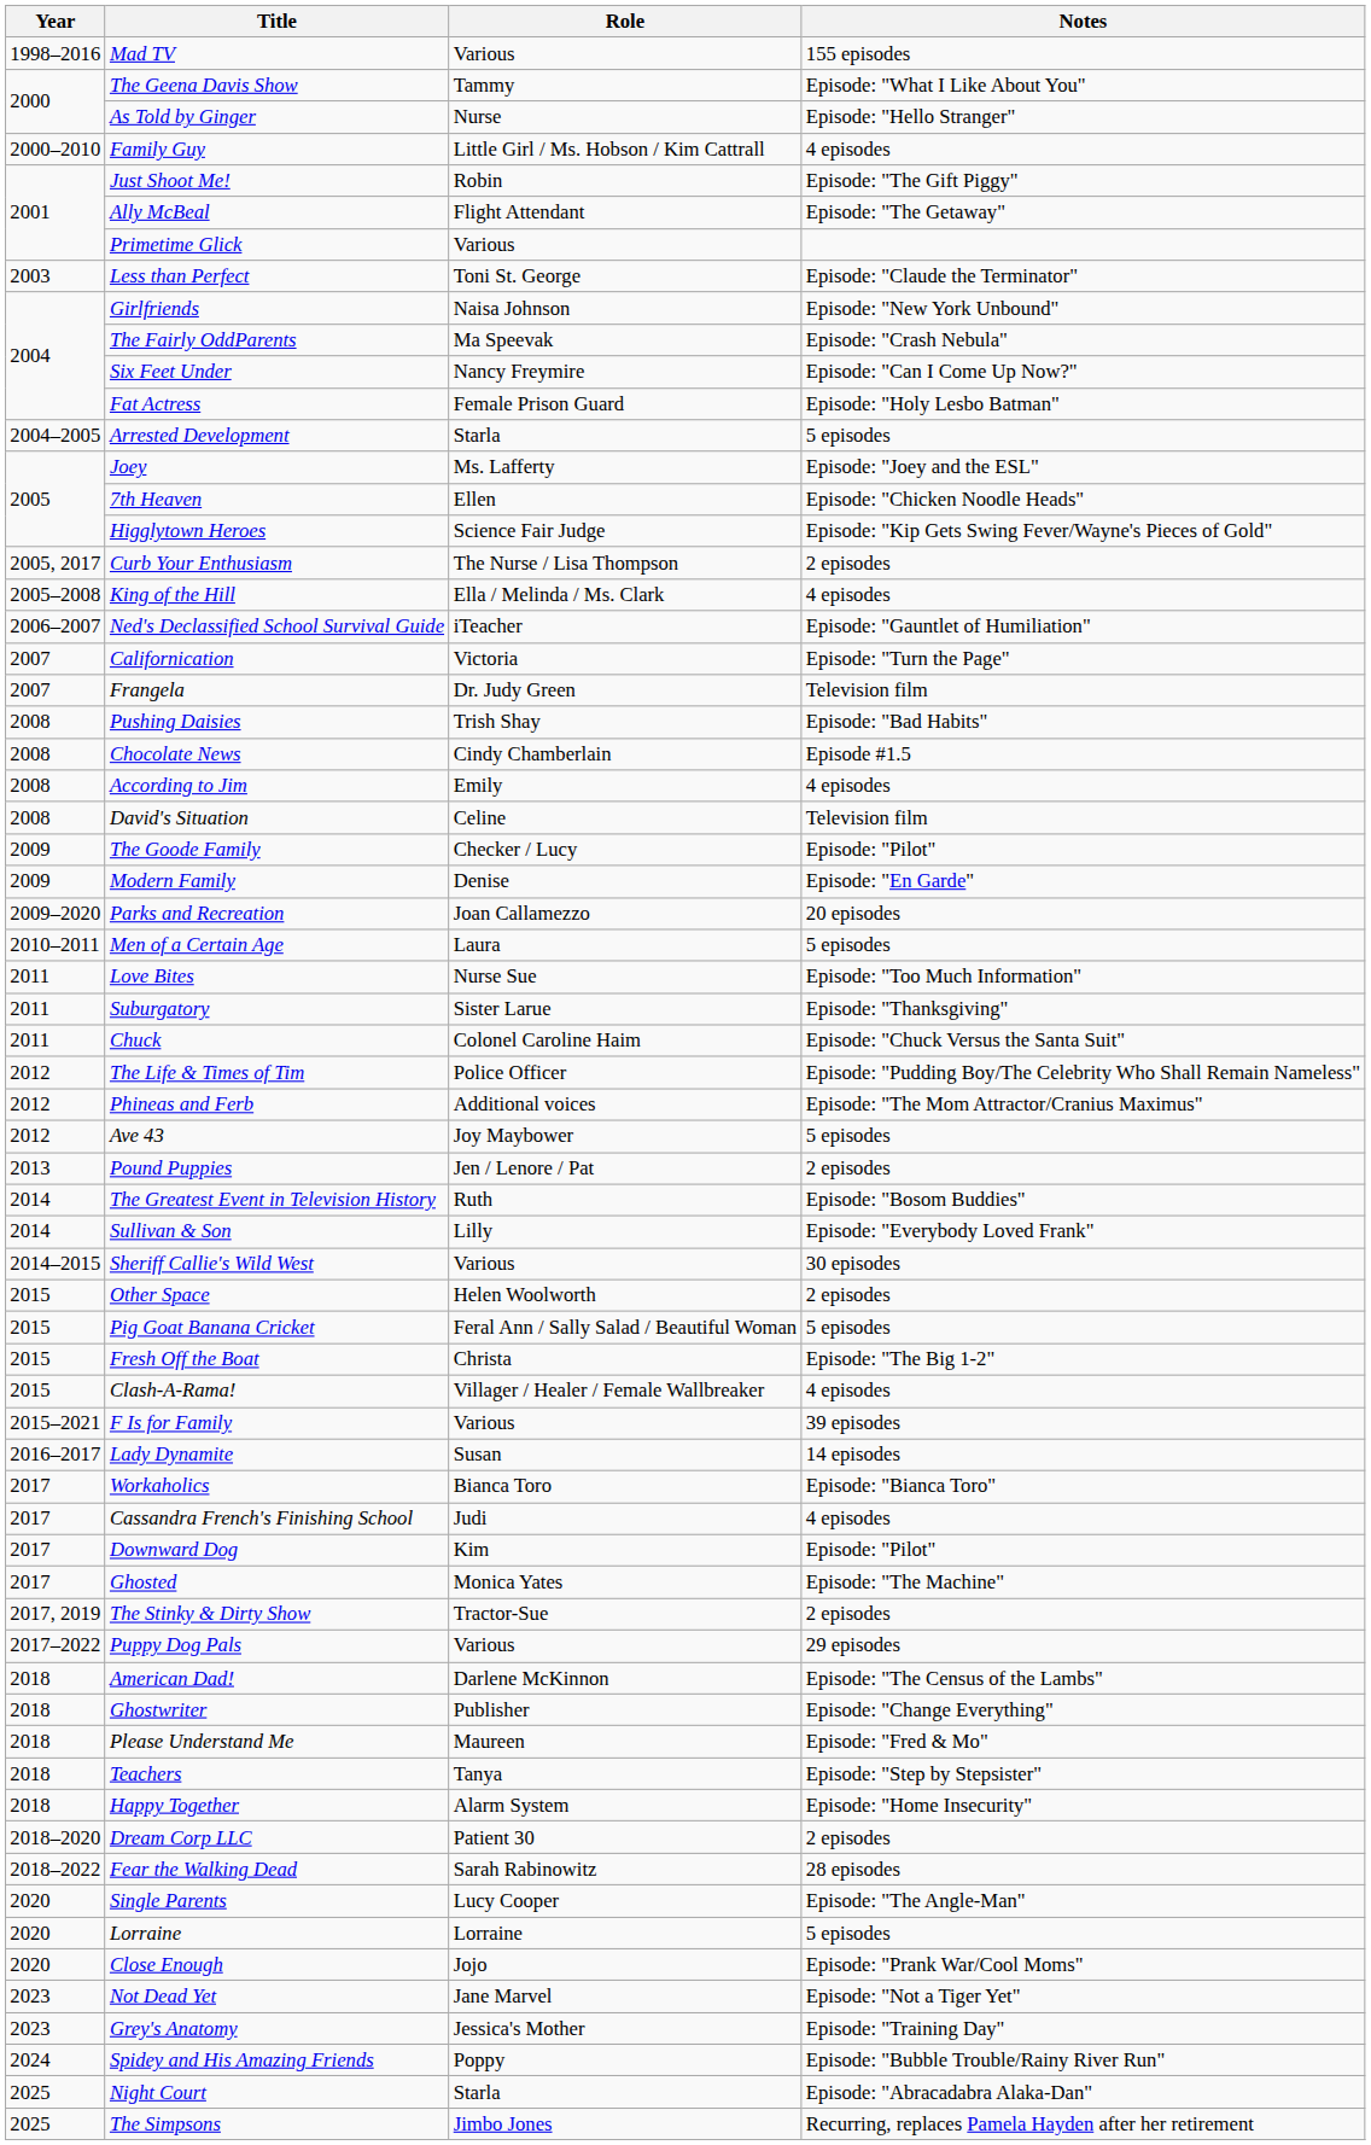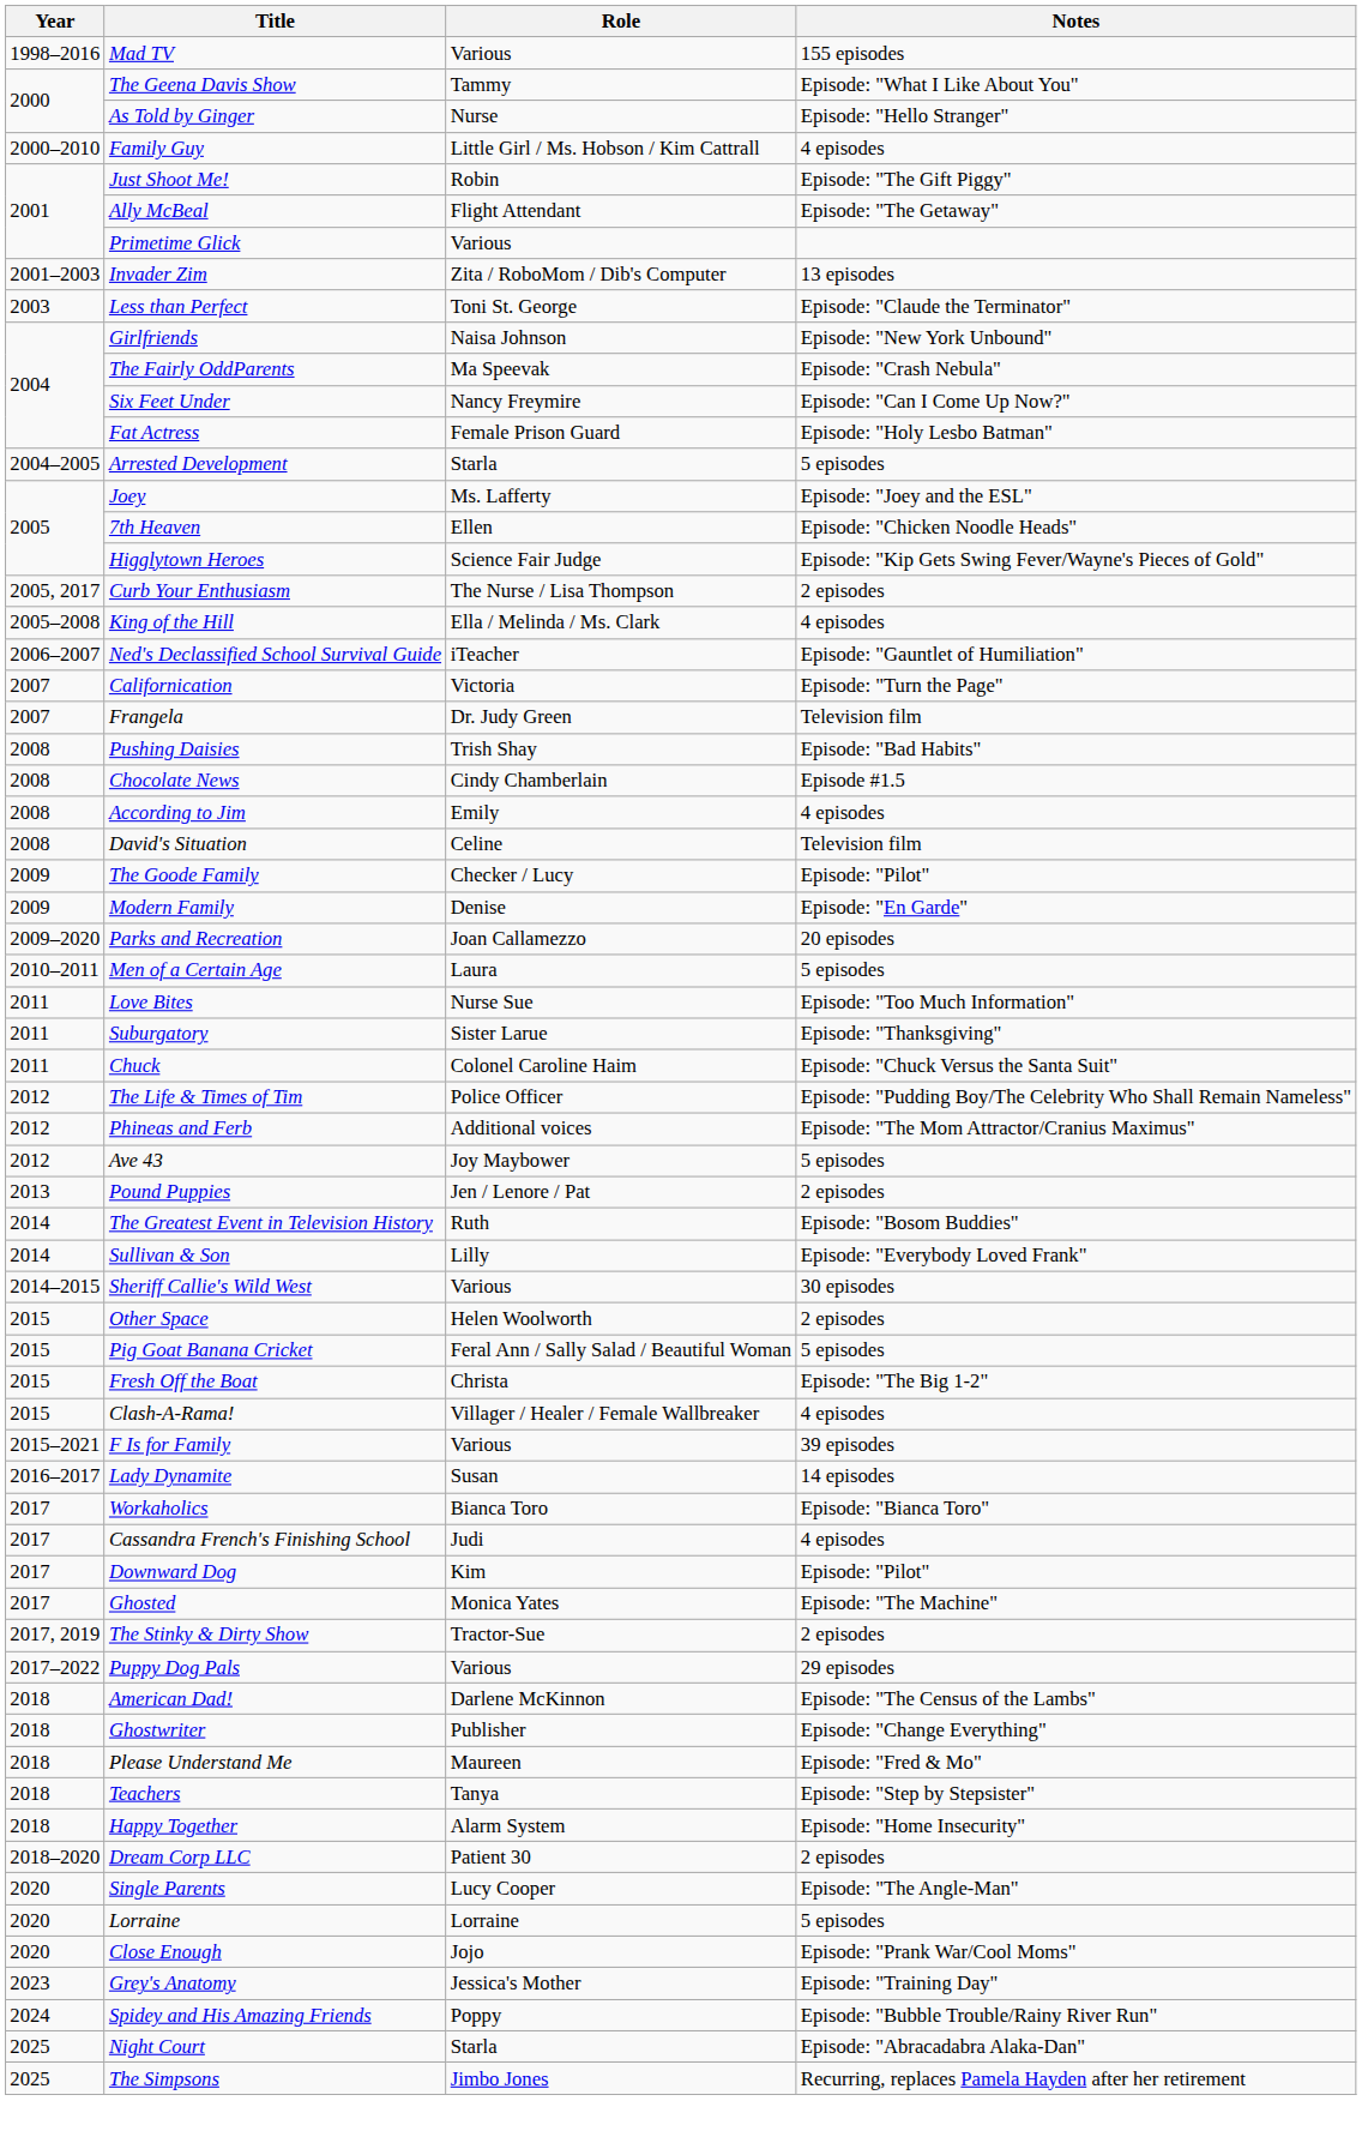+ row: 2001–2003 | Invader Zim | Zita / RoboMom / Dib's Computer | 13 episodes
- row: 2018–2022 | Fear the Walking Dead | Sarah Rabinowitz | 28 episodes
- row: 2023 | Not Dead Yet | Jane Marvel | Episode: "Not a Tiger Yet"
